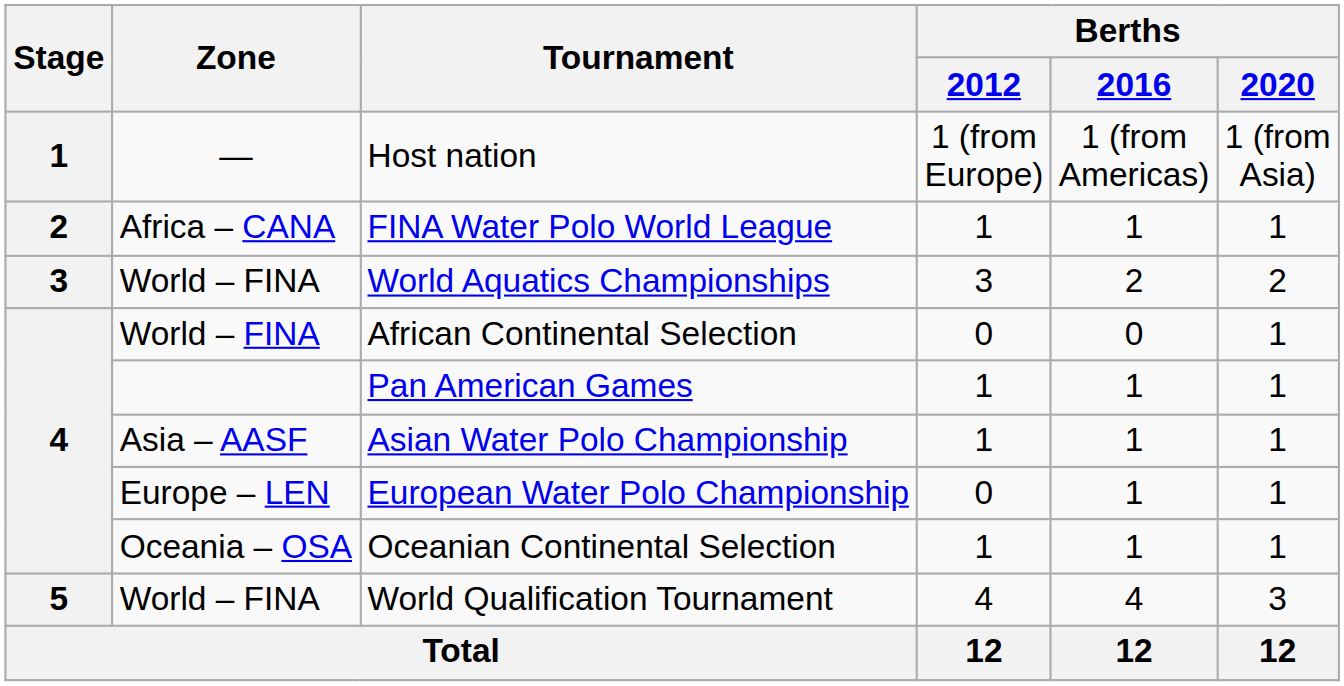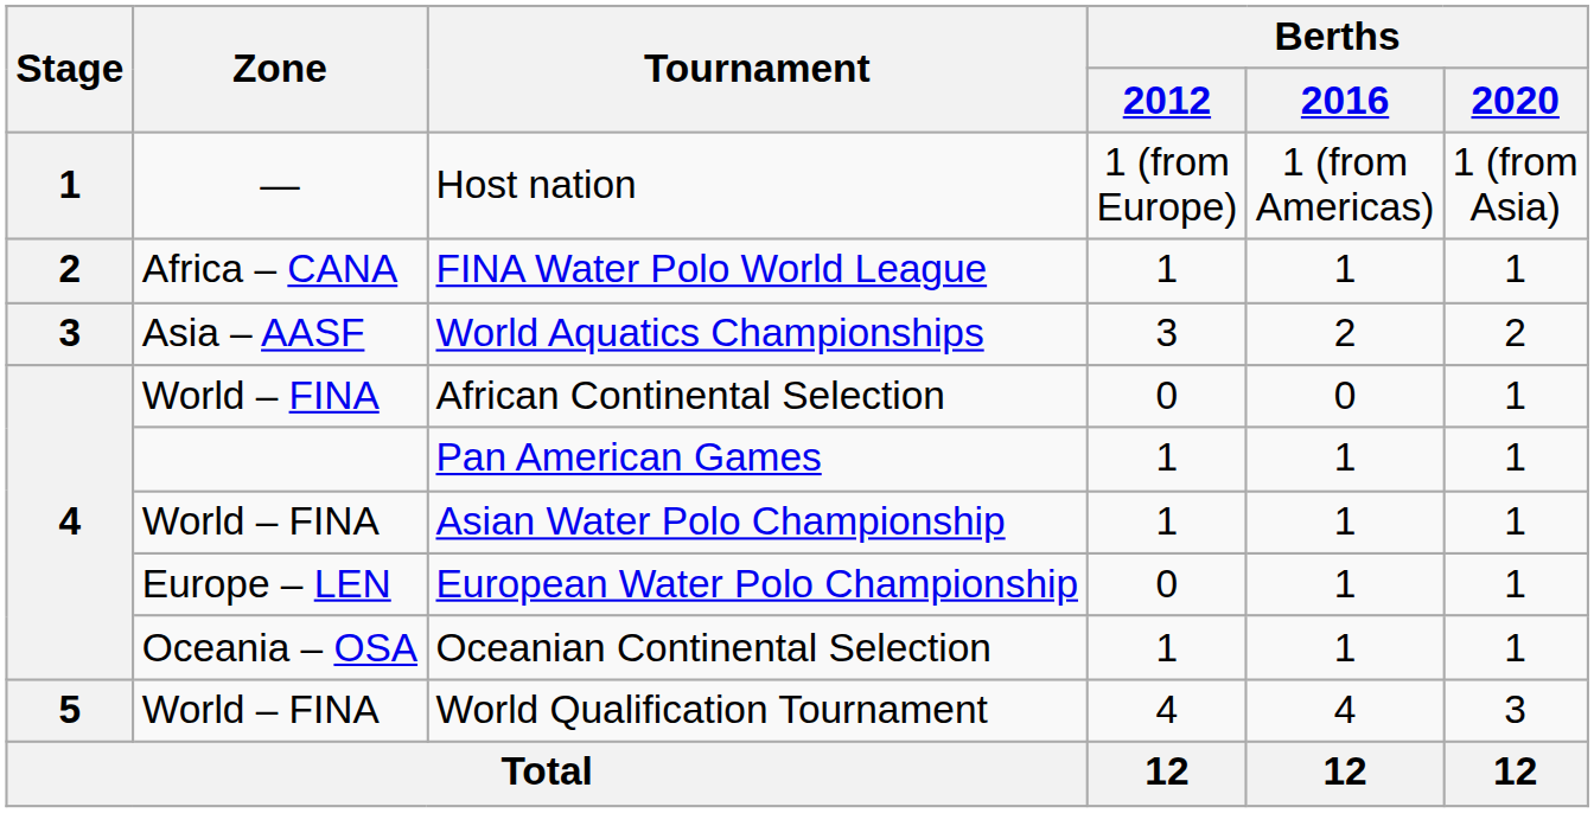World Aquatics Championships | Zone: World – FINA -> Asia – AASF
Asian Water Polo Championship | Zone: Asia – AASF -> World – FINA
